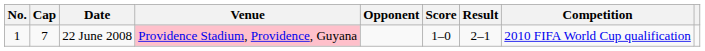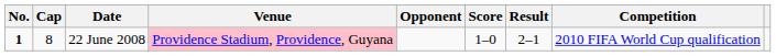22 June 2008 | No.: normal -> bold
22 June 2008 | Cap: 7 -> 8
